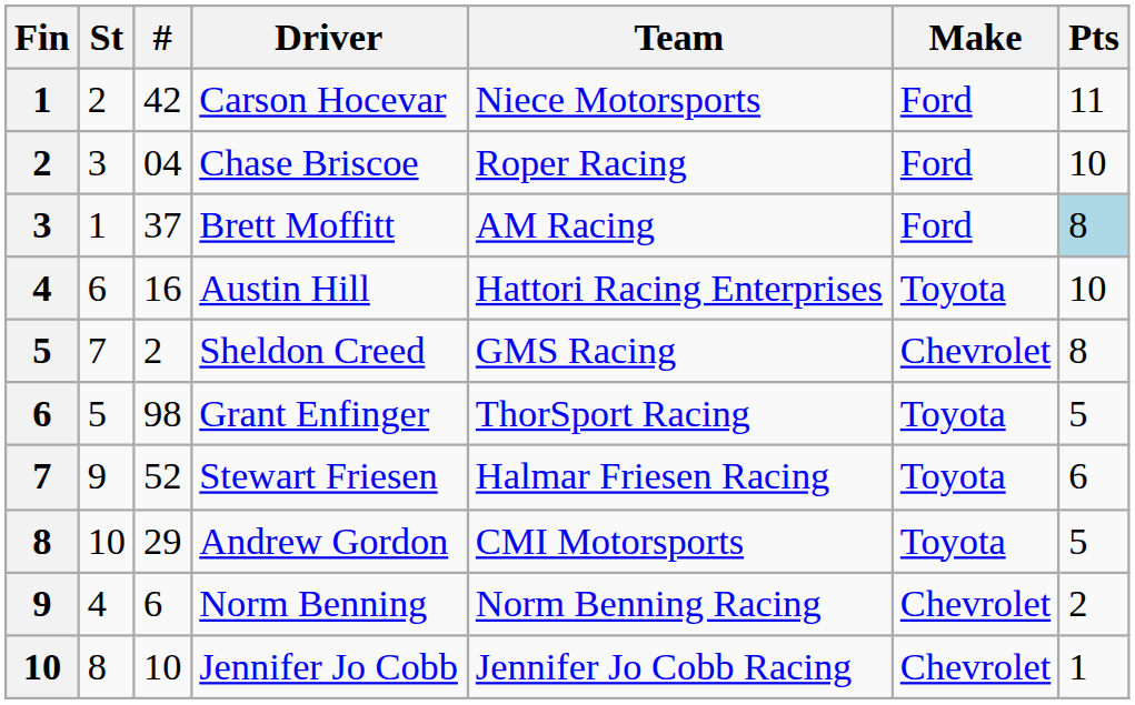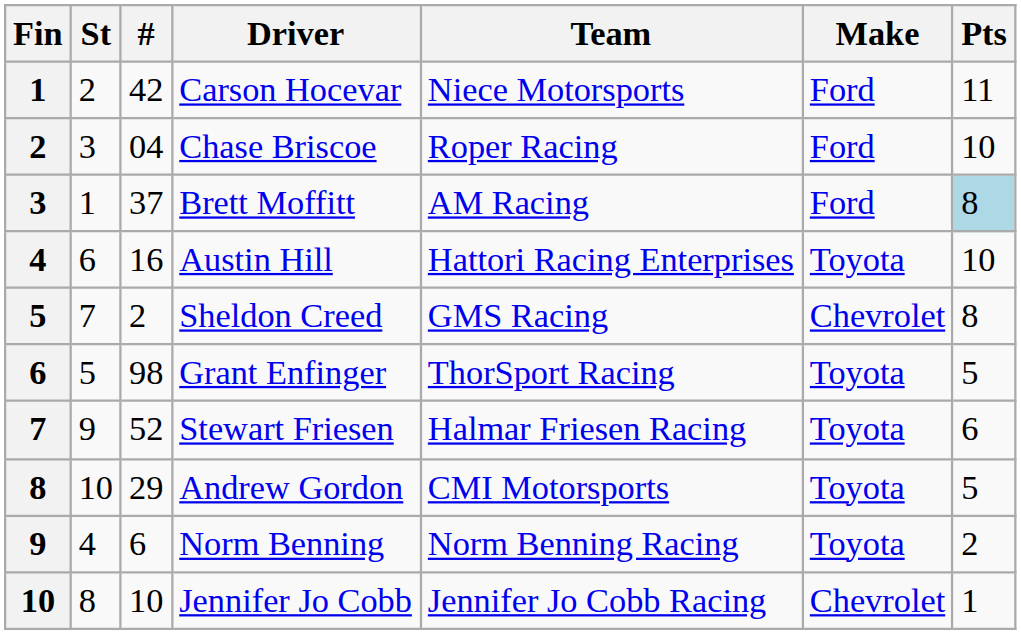Norm Benning | Make: Chevrolet -> Toyota
